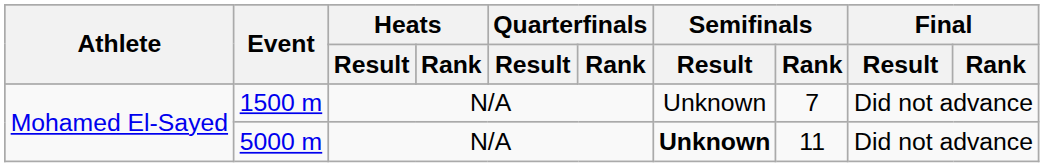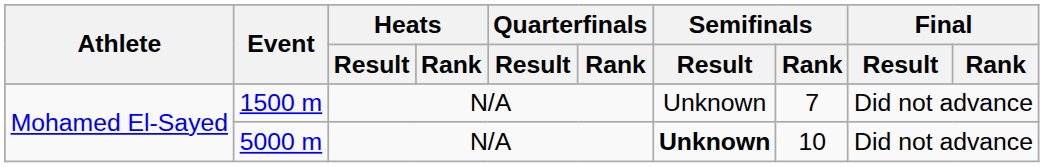5000 m | Semifinals / Rank: 11 -> 10
